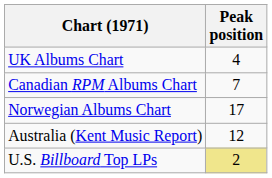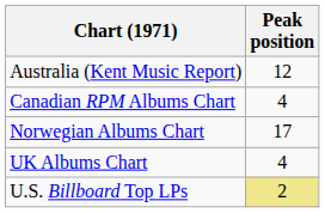rows swapped: Australia (Kent Music Report) <-> UK Albums Chart
Canadian RPM Albums Chart | Peak position: 7 -> 4
